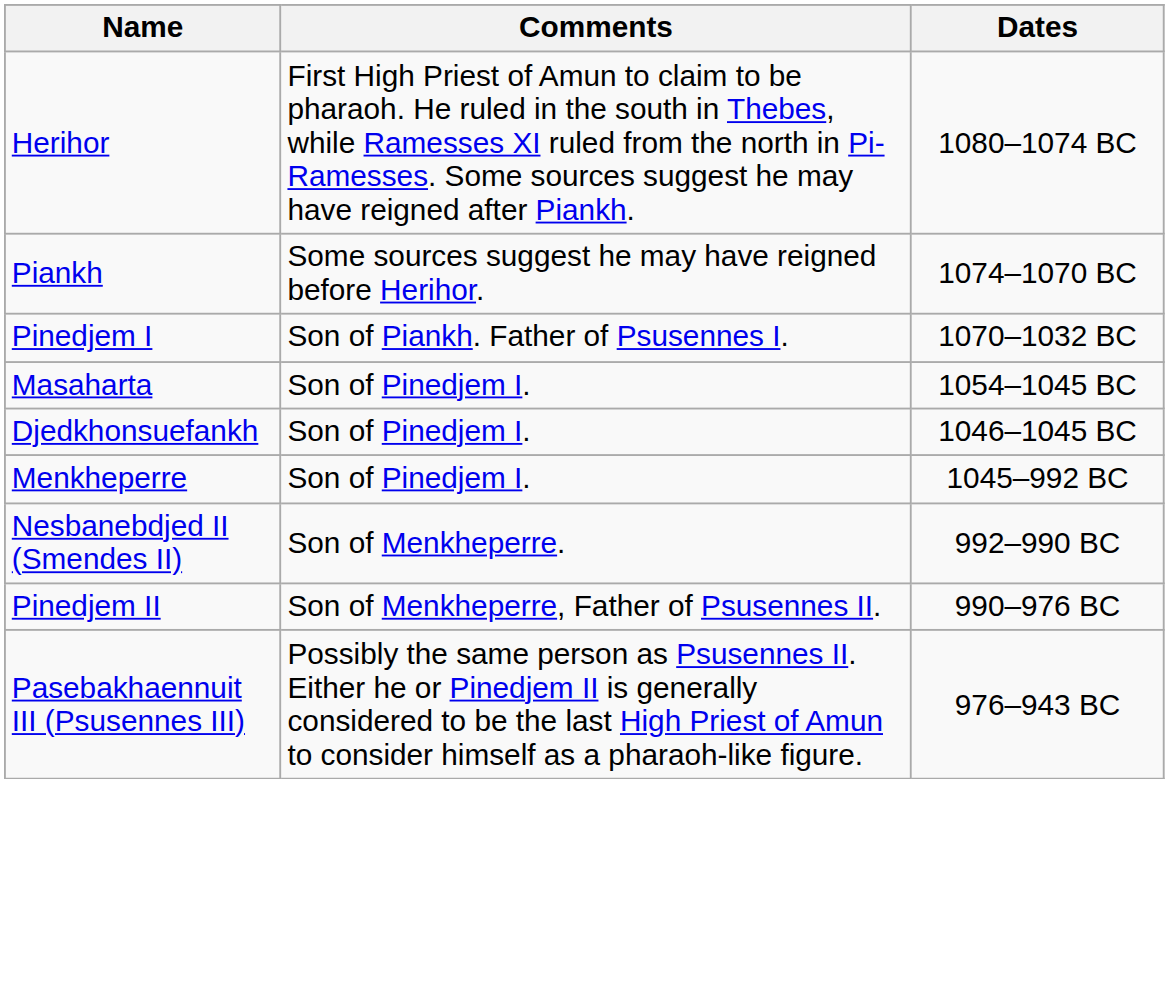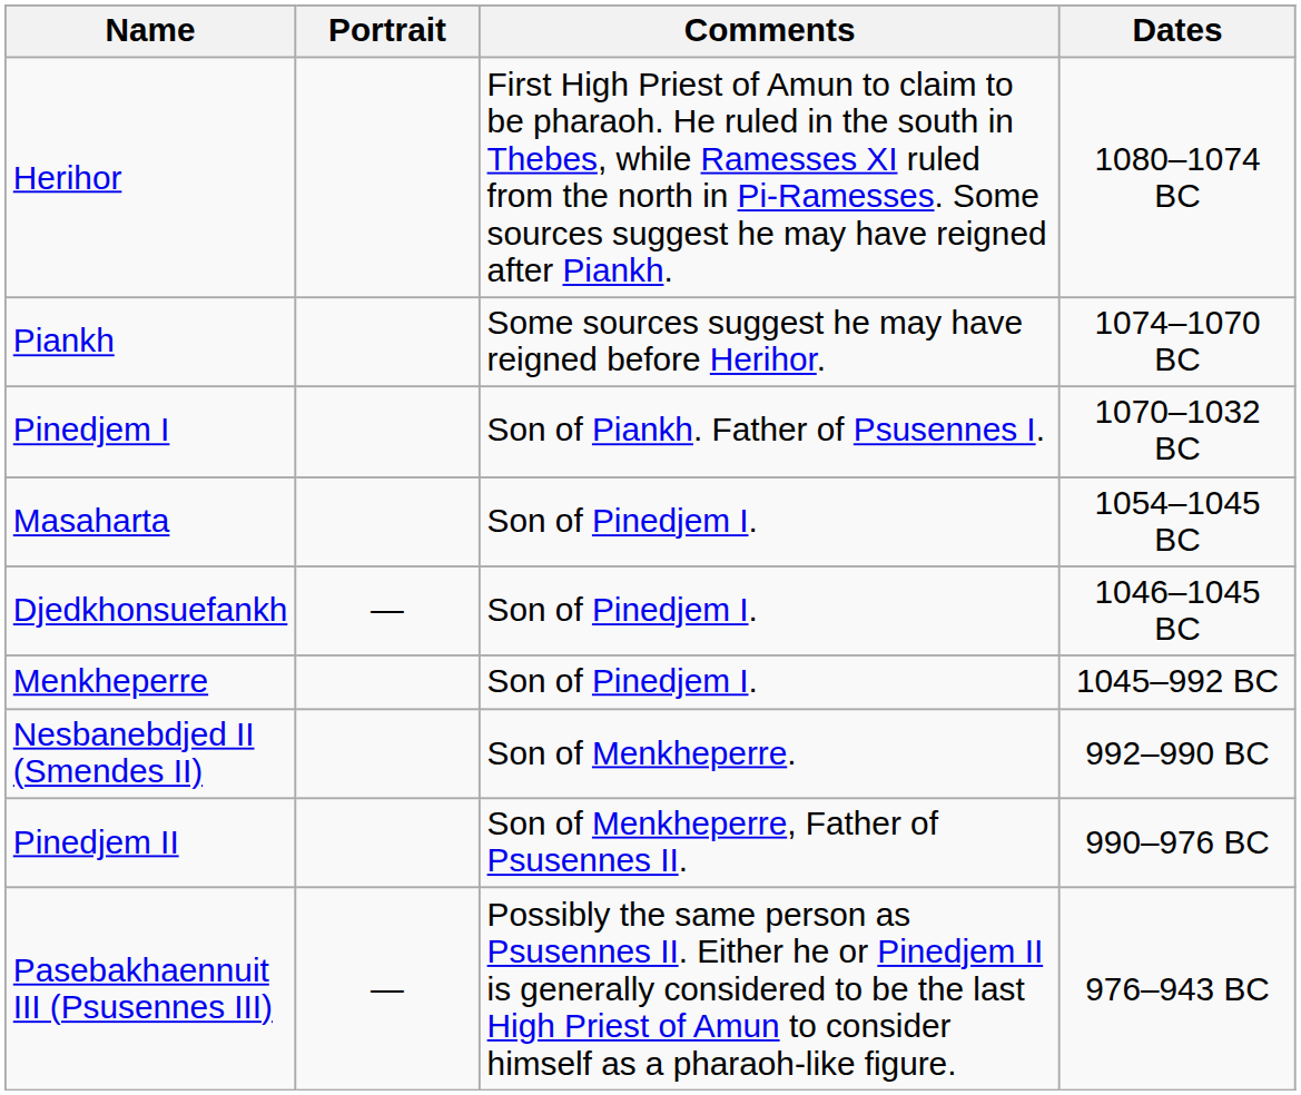+ column: Portrait | — | —
